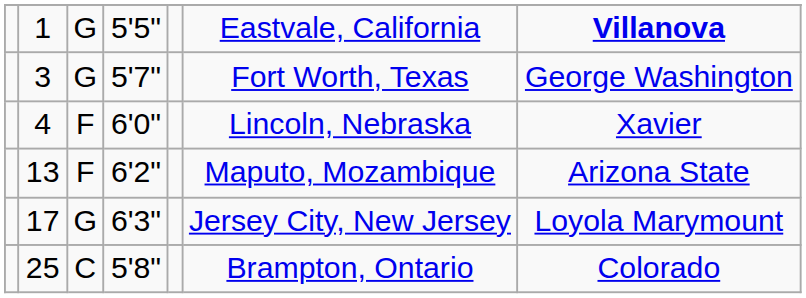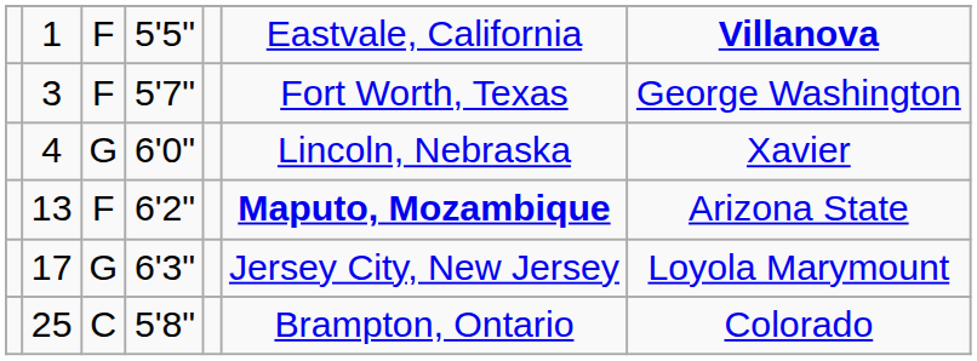1 | column 3: G -> F
3 | column 3: G -> F
4 | column 3: F -> G
13 | column 6: normal -> bold
